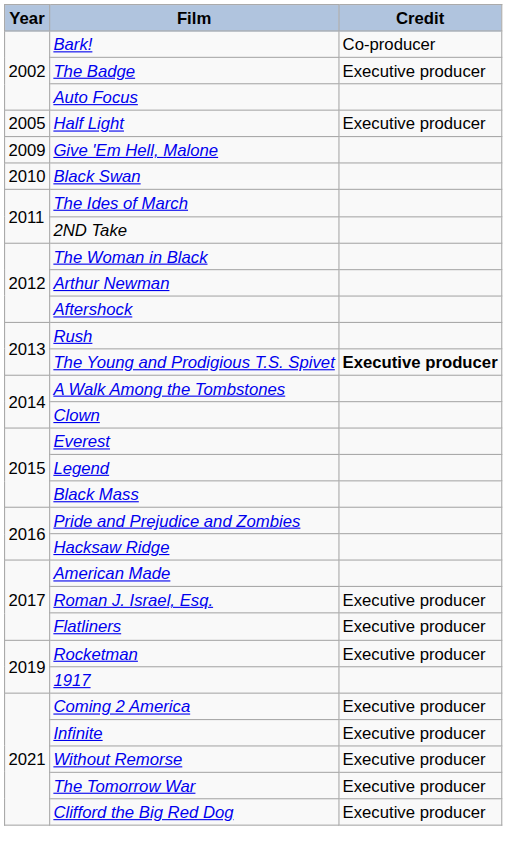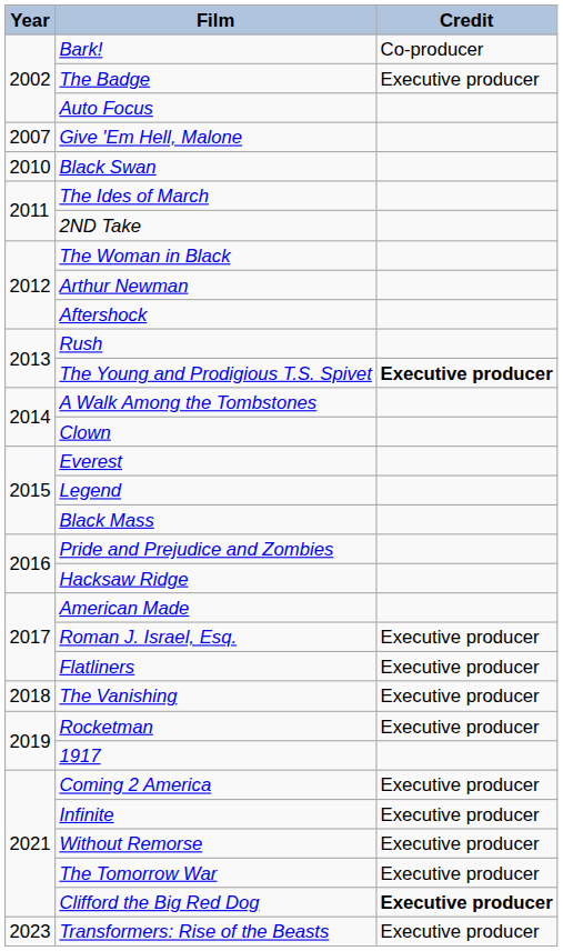- row: 2005 | Half Light | Executive producer
Give 'Em Hell, Malone | Year: 2009 -> 2007
+ row: 2018 | The Vanishing | Executive producer
Clifford the Big Red Dog | Credit: normal -> bold
+ row: 2023 | Transformers: Rise of the Beasts | Executive producer
